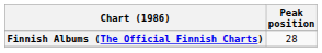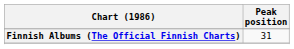Finnish Albums (The Official Finnish Charts) | Peak position: 28 -> 31
